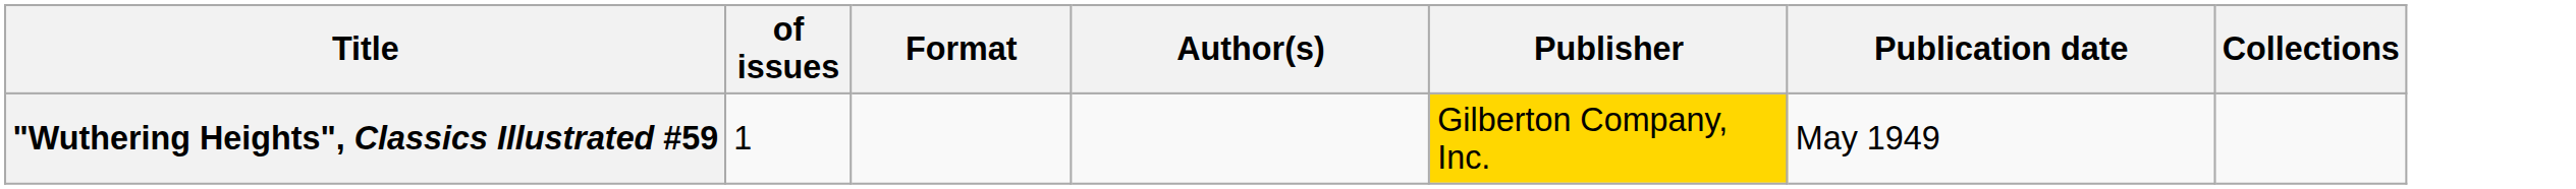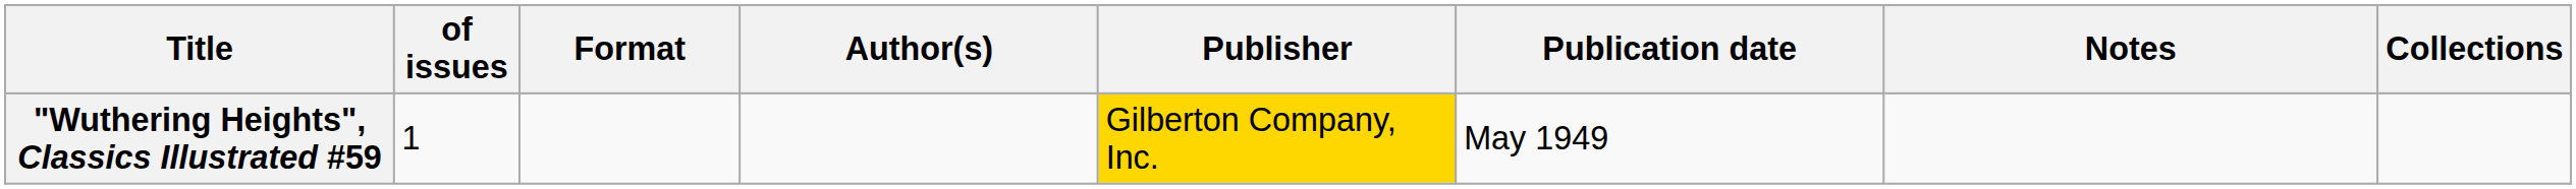+ column: Notes
